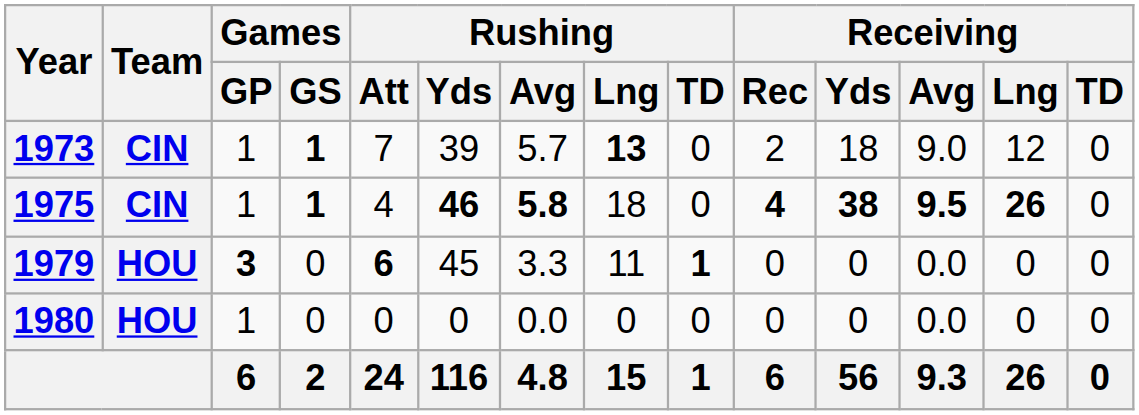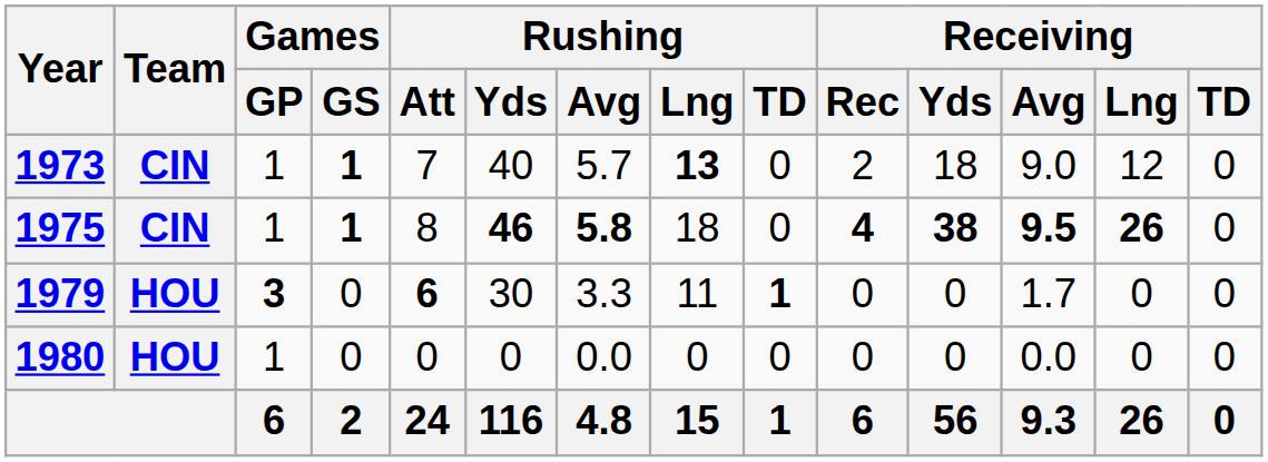1973 | Rushing / Yds: 39 -> 40
1975 | Rushing / Att: 4 -> 8
1979 | Rushing / Yds: 45 -> 30
1979 | Receiving / Avg: 0.0 -> 1.7
